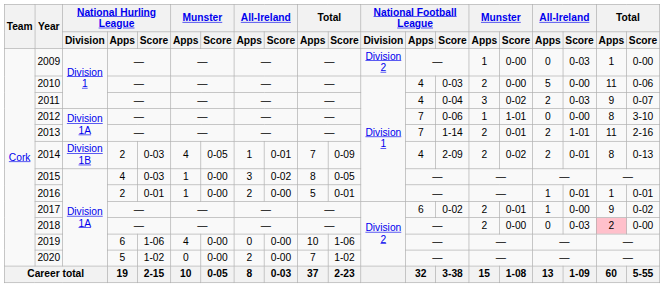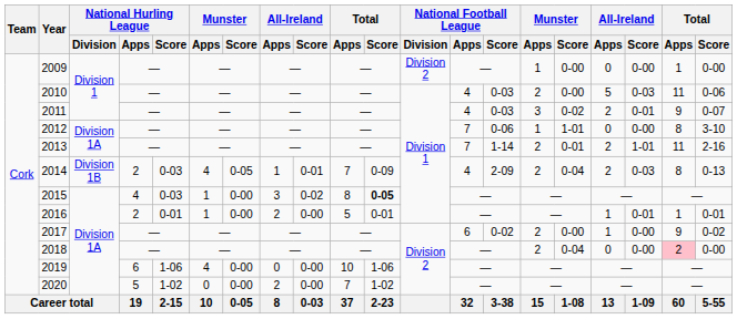2009 | column 18: 0-03 -> 0-00
2010 | column 18: 0-00 -> 0-03
2011 | National Football League / Score: 0-04 -> 0-03
2011 | column 18: 0-03 -> 0-01
2014 | column 16: 0-02 -> 0-04
2014 | column 18: 0-01 -> 0-03
2015 | column 11: normal -> bold
2017 | column 16: 0-01 -> 0-00
2018 | column 16: 0-00 -> 0-04
2018 | column 18: 0-03 -> 0-00
